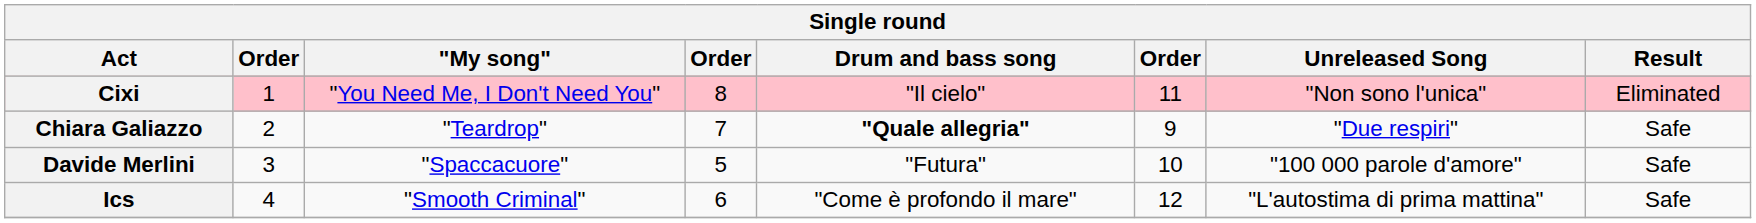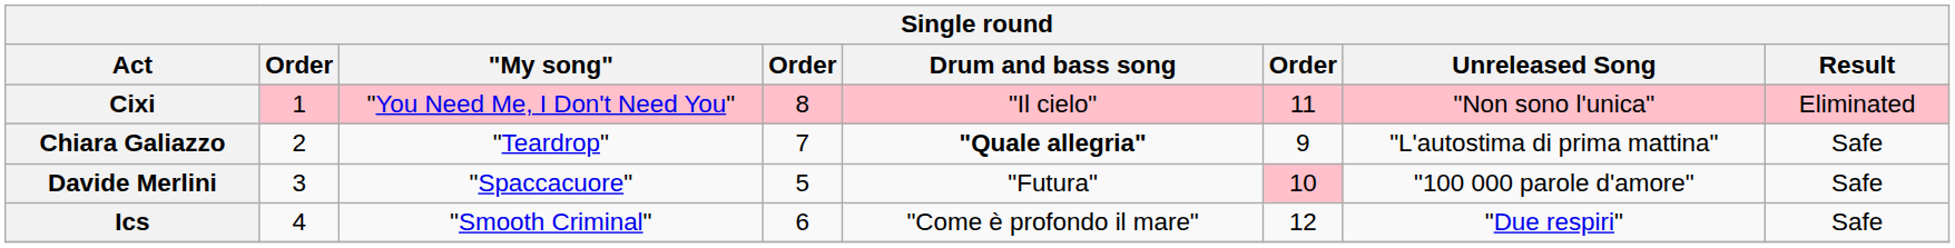Chiara Galiazzo | Unreleased Song: "Due respiri" -> "L'autostima di prima mattina"
Davide Merlini | column 6: no background -> pink background
Ics | Unreleased Song: "L'autostima di prima mattina" -> "Due respiri"
